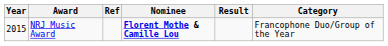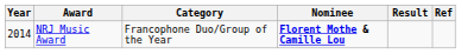columns swapped: Category <-> Ref
NRJ Music Award | Year: 2015 -> 2014
